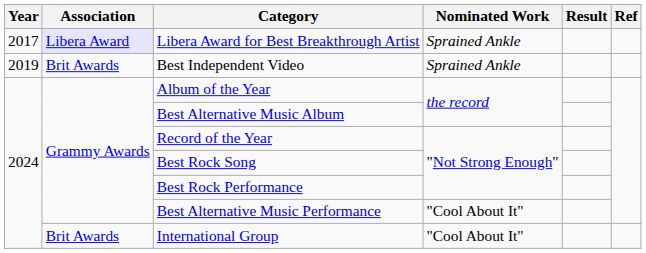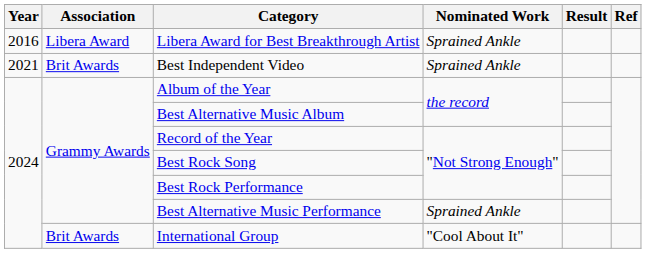Libera Award for Best Breakthrough Artist | Year: 2017 -> 2016
Libera Award for Best Breakthrough Artist | Association: lavender background -> no background
Best Independent Video | Year: 2019 -> 2021
Best Alternative Music Performance | Nominated Work: "Cool About It" -> Sprained Ankle
